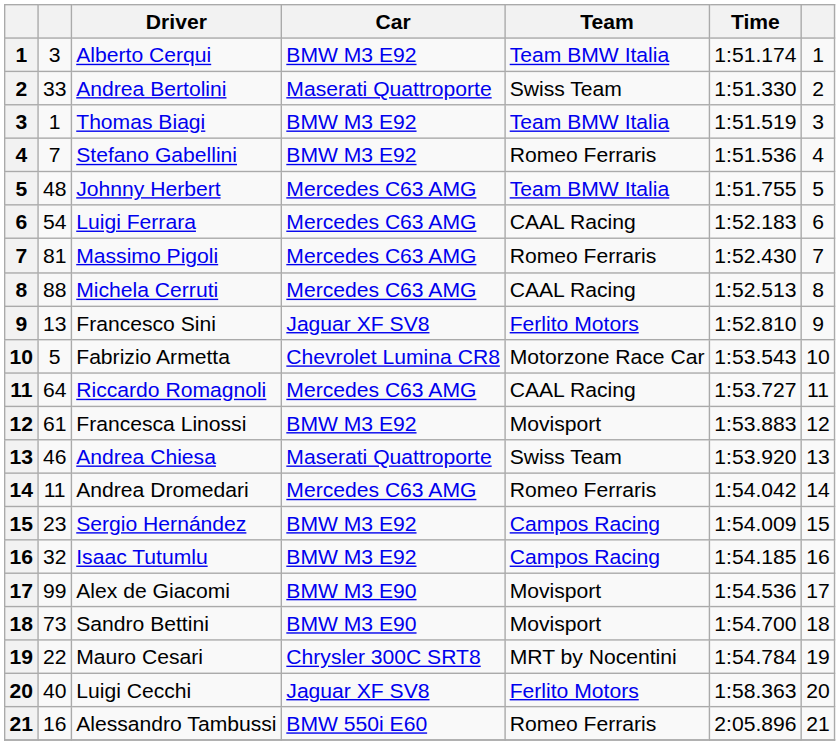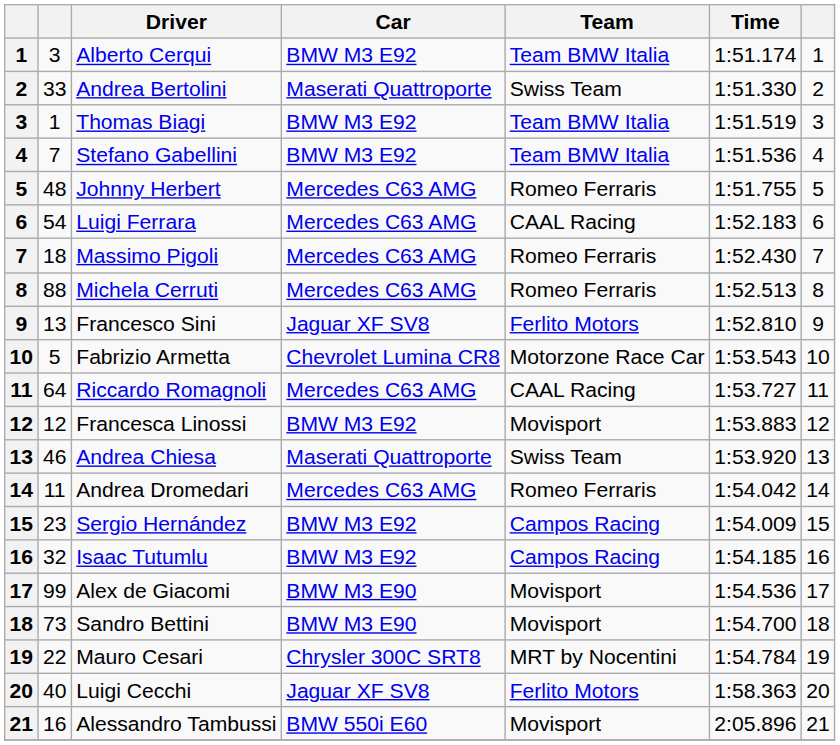Stefano Gabellini | Team: Romeo Ferraris -> Team BMW Italia
Johnny Herbert | Team: Team BMW Italia -> Romeo Ferraris
Massimo Pigoli | column 2: 81 -> 18
Michela Cerruti | Team: CAAL Racing -> Romeo Ferraris
Francesca Linossi | column 2: 61 -> 12
Alessandro Tambussi | Team: Romeo Ferraris -> Movisport
